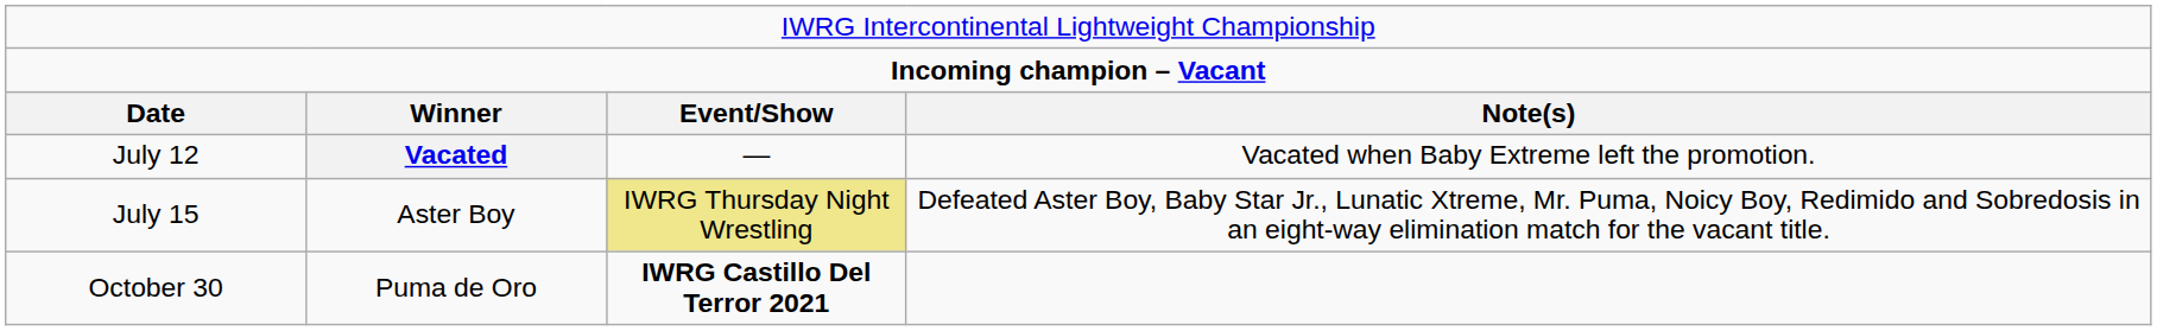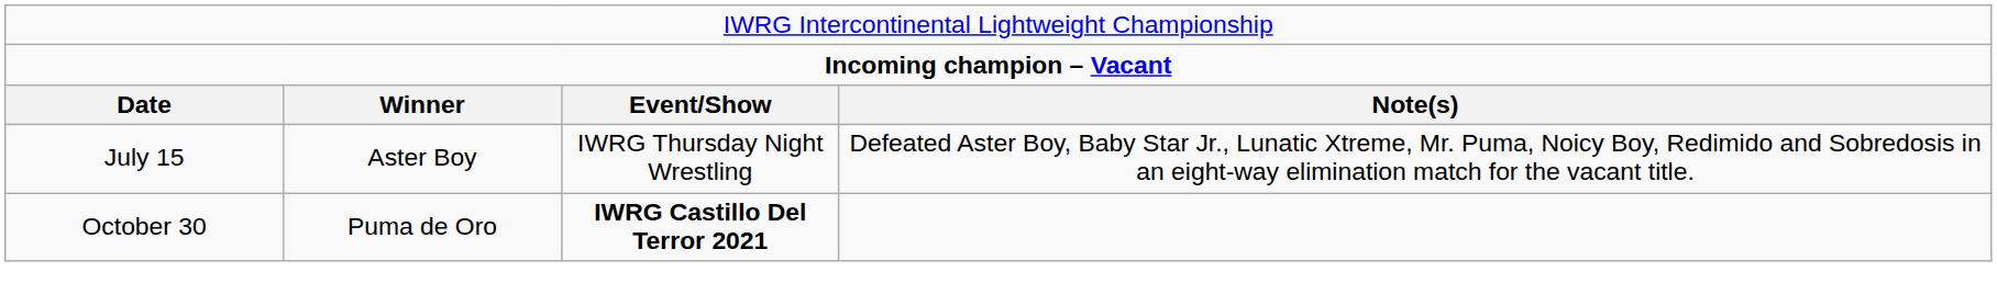- row: July 12 | Vacated | — | Vacated when Baby Extreme left the promotion.
July 15 | column 3: khaki background -> no background
